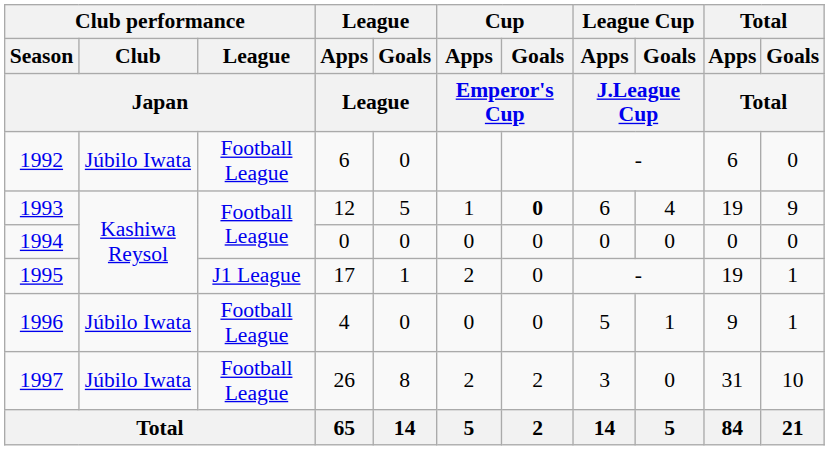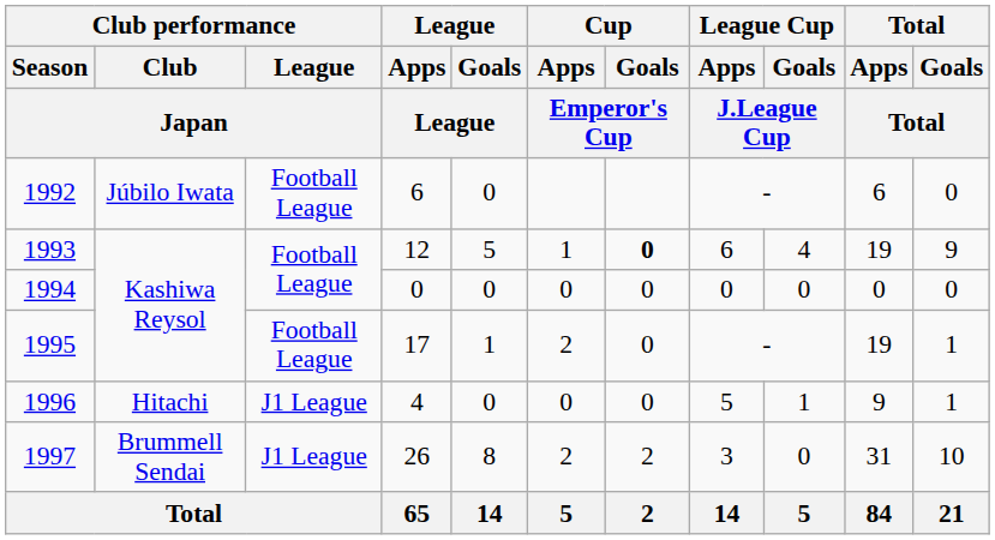1995 | Club performance / League / Japan: J1 League -> Football League
1996 | Club performance / Club / Japan: Júbilo Iwata -> Hitachi
1996 | Club performance / League / Japan: Football League -> J1 League
1997 | Club performance / Club / Japan: Júbilo Iwata -> Brummell Sendai
1997 | Club performance / League / Japan: Football League -> J1 League
